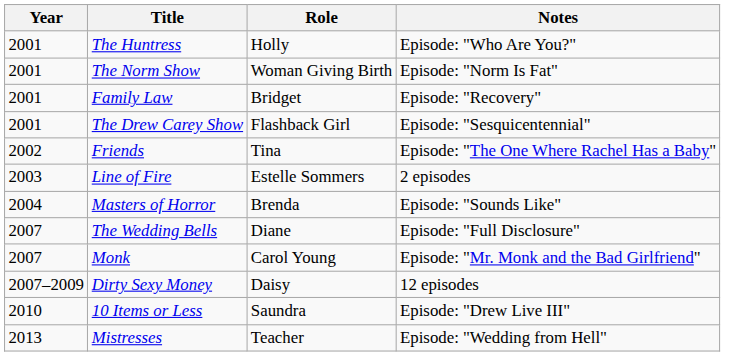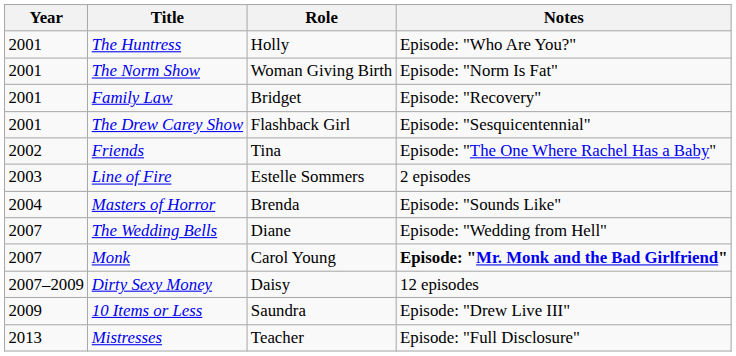The Wedding Bells | Notes: Episode: "Full Disclosure" -> Episode: "Wedding from Hell"
Monk | Notes: normal -> bold
10 Items or Less | Year: 2010 -> 2009
Mistresses | Notes: Episode: "Wedding from Hell" -> Episode: "Full Disclosure"
